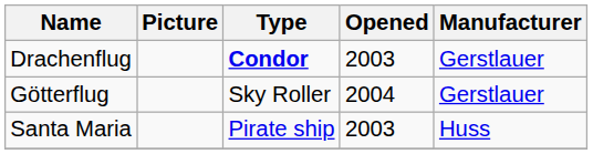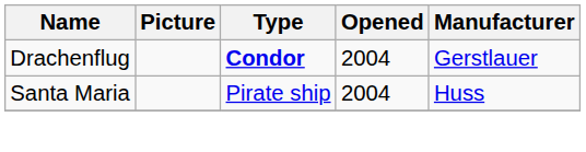Drachenflug | Opened: 2003 -> 2004
- row: Götterflug | Sky Roller | 2004 | Gerstlauer
Santa Maria | Opened: 2003 -> 2004
